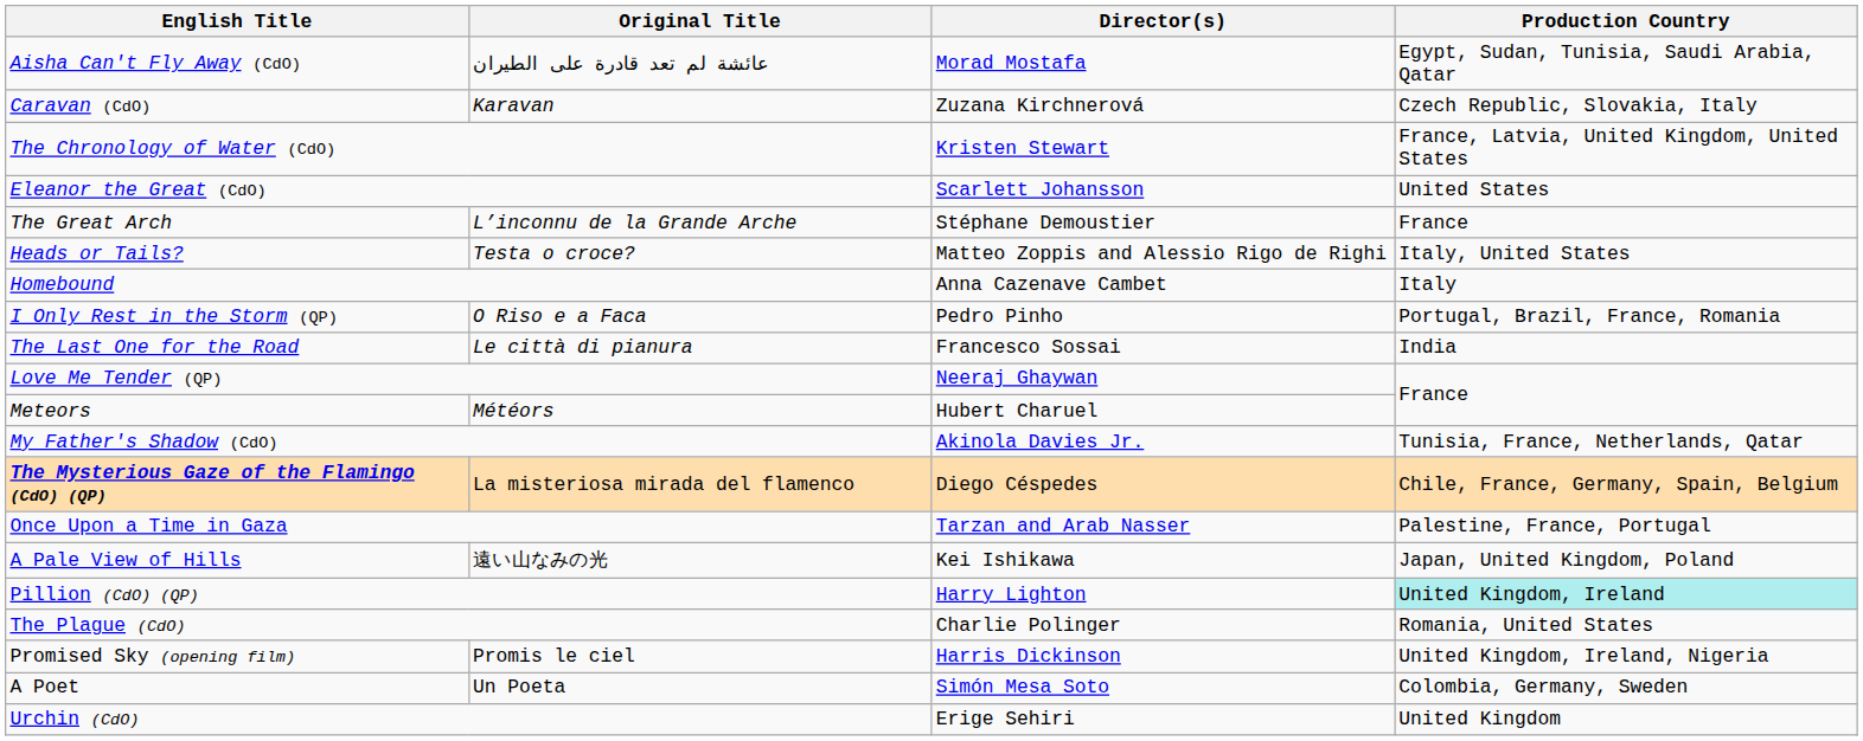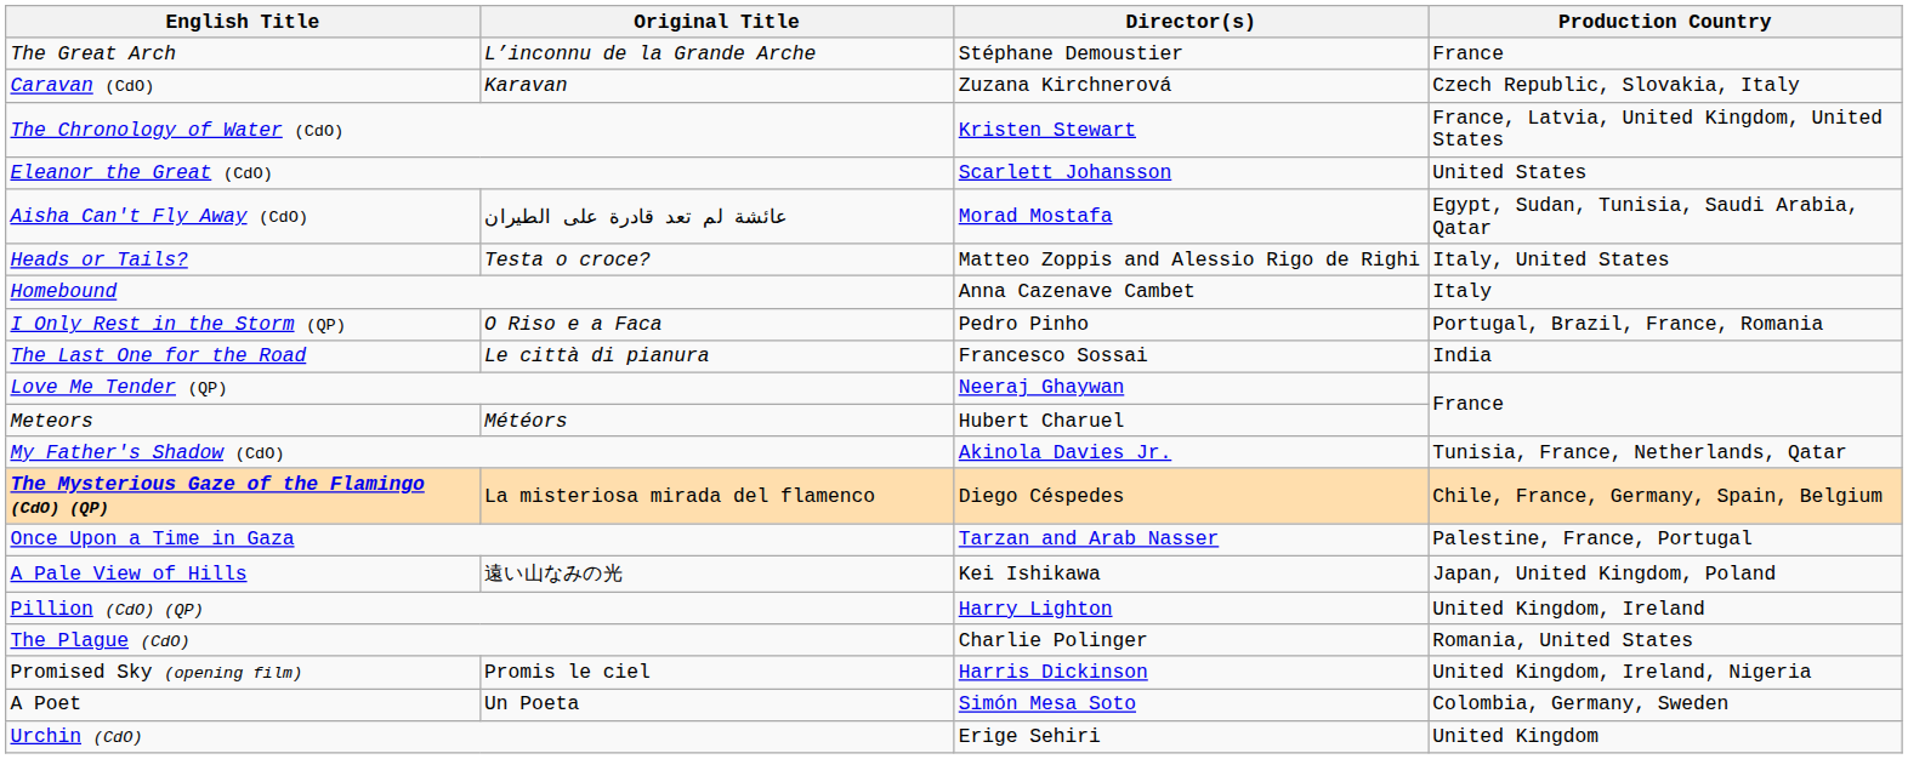rows swapped: Aisha Can't Fly Away (CdO) <-> The Great Arch
Pillion (CdO) (QP) | Production Country: paleturquoise background -> no background
